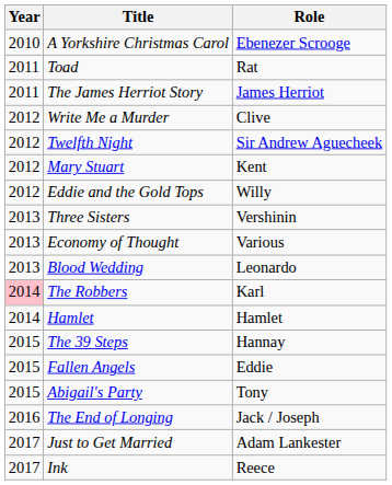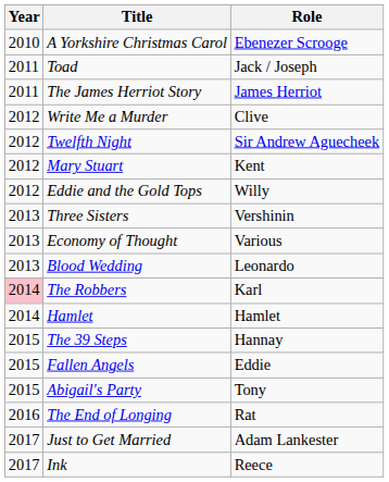Toad | Role: Rat -> Jack / Joseph
The End of Longing | Role: Jack / Joseph -> Rat
